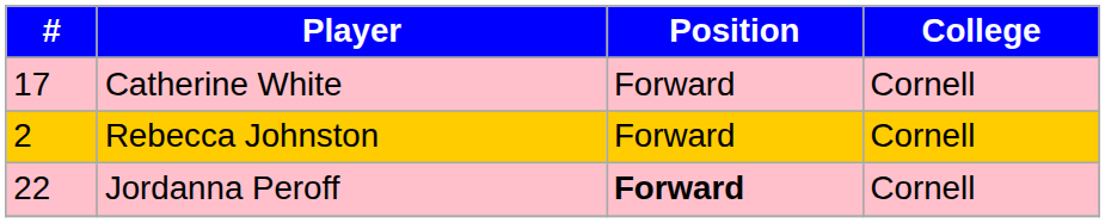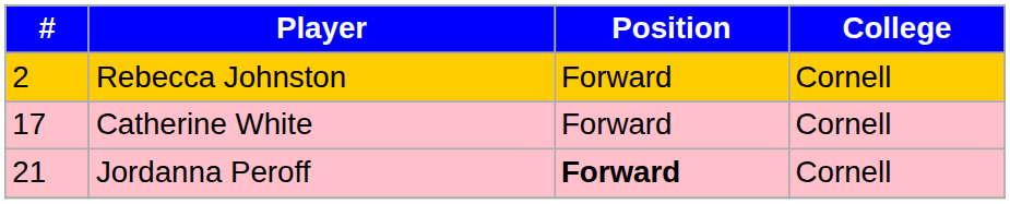rows swapped: Rebecca Johnston <-> Catherine White
Jordanna Peroff | #: 22 -> 21
